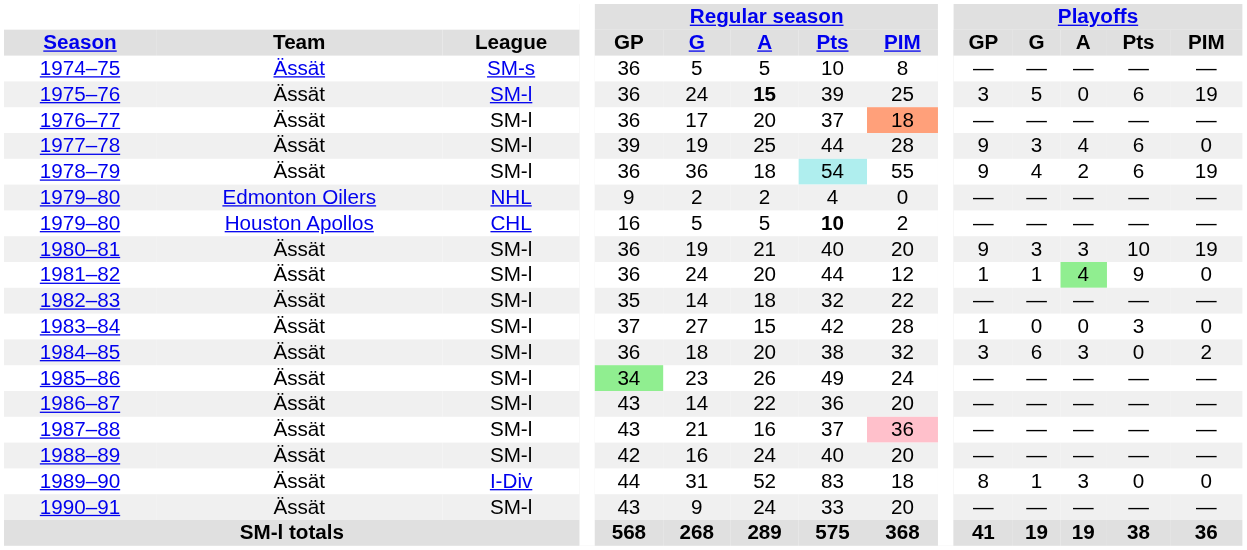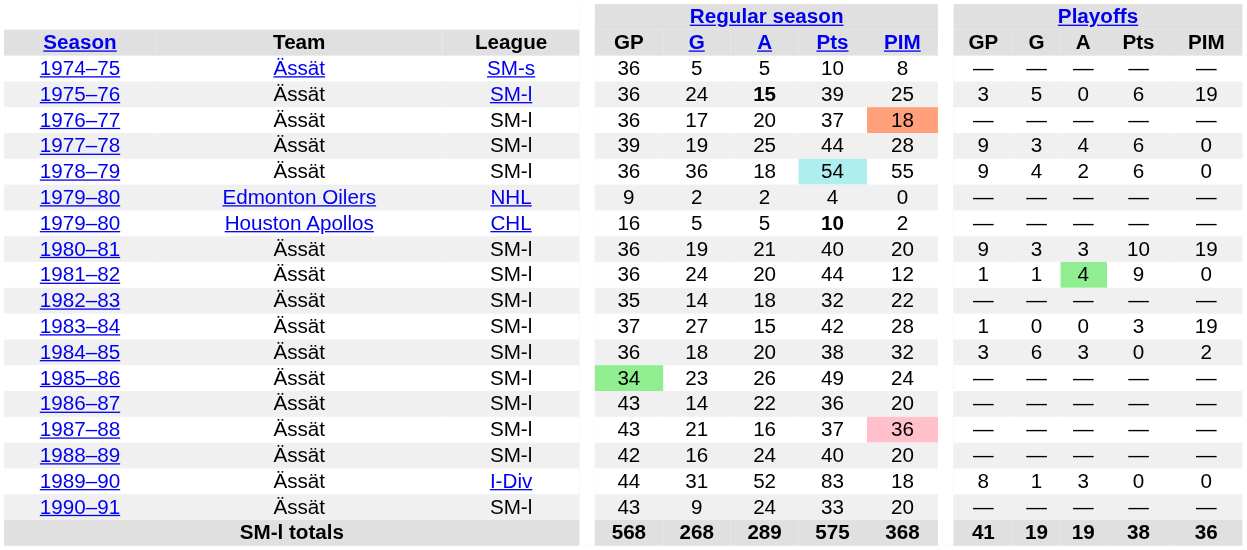1978–79 | Playoffs / PIM: 19 -> 0
1983–84 | Playoffs / PIM: 0 -> 19
